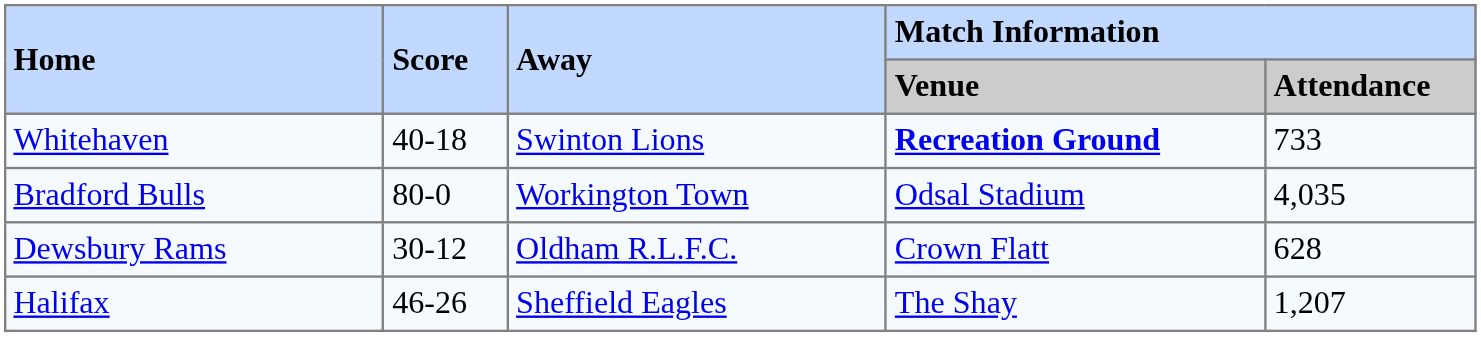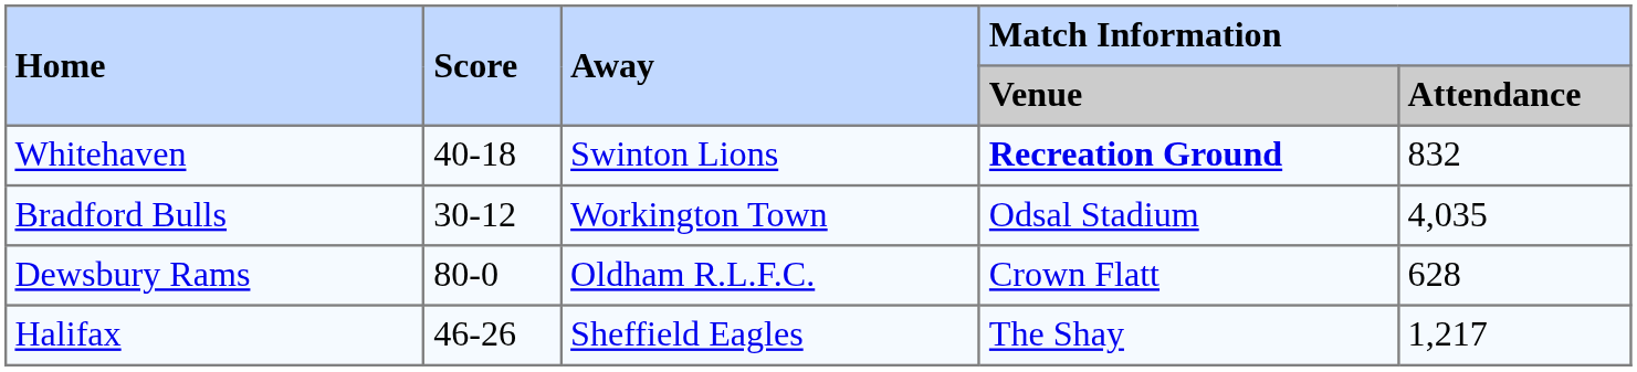Whitehaven | Match Information / Attendance: 733 -> 832
Bradford Bulls | Score: 80-0 -> 30-12
Dewsbury Rams | Score: 30-12 -> 80-0
Halifax | Match Information / Attendance: 1,207 -> 1,217
